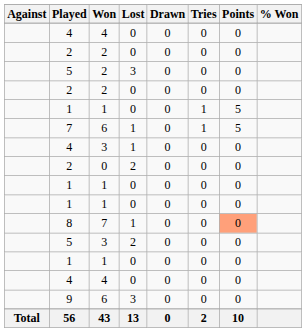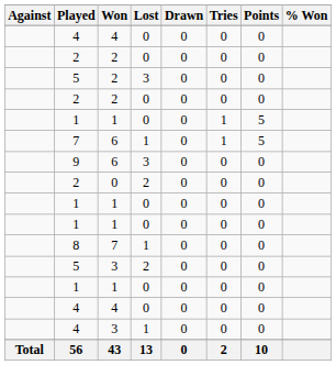rows swapped: 4 / 3 <-> 9
8 | Points: lightsalmon background -> no background
